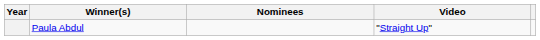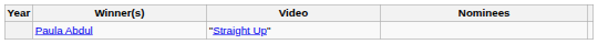columns swapped: Video <-> Nominees
